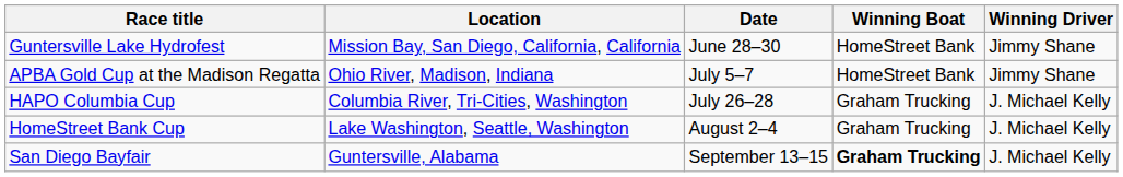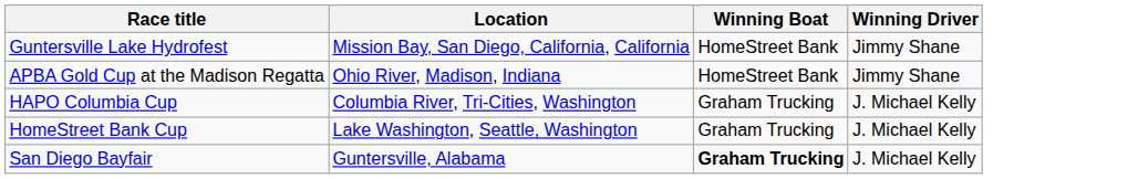- column: Date | June 28–30 | July 5–7 | July 26–28 | August 2–4 | September 13–15
